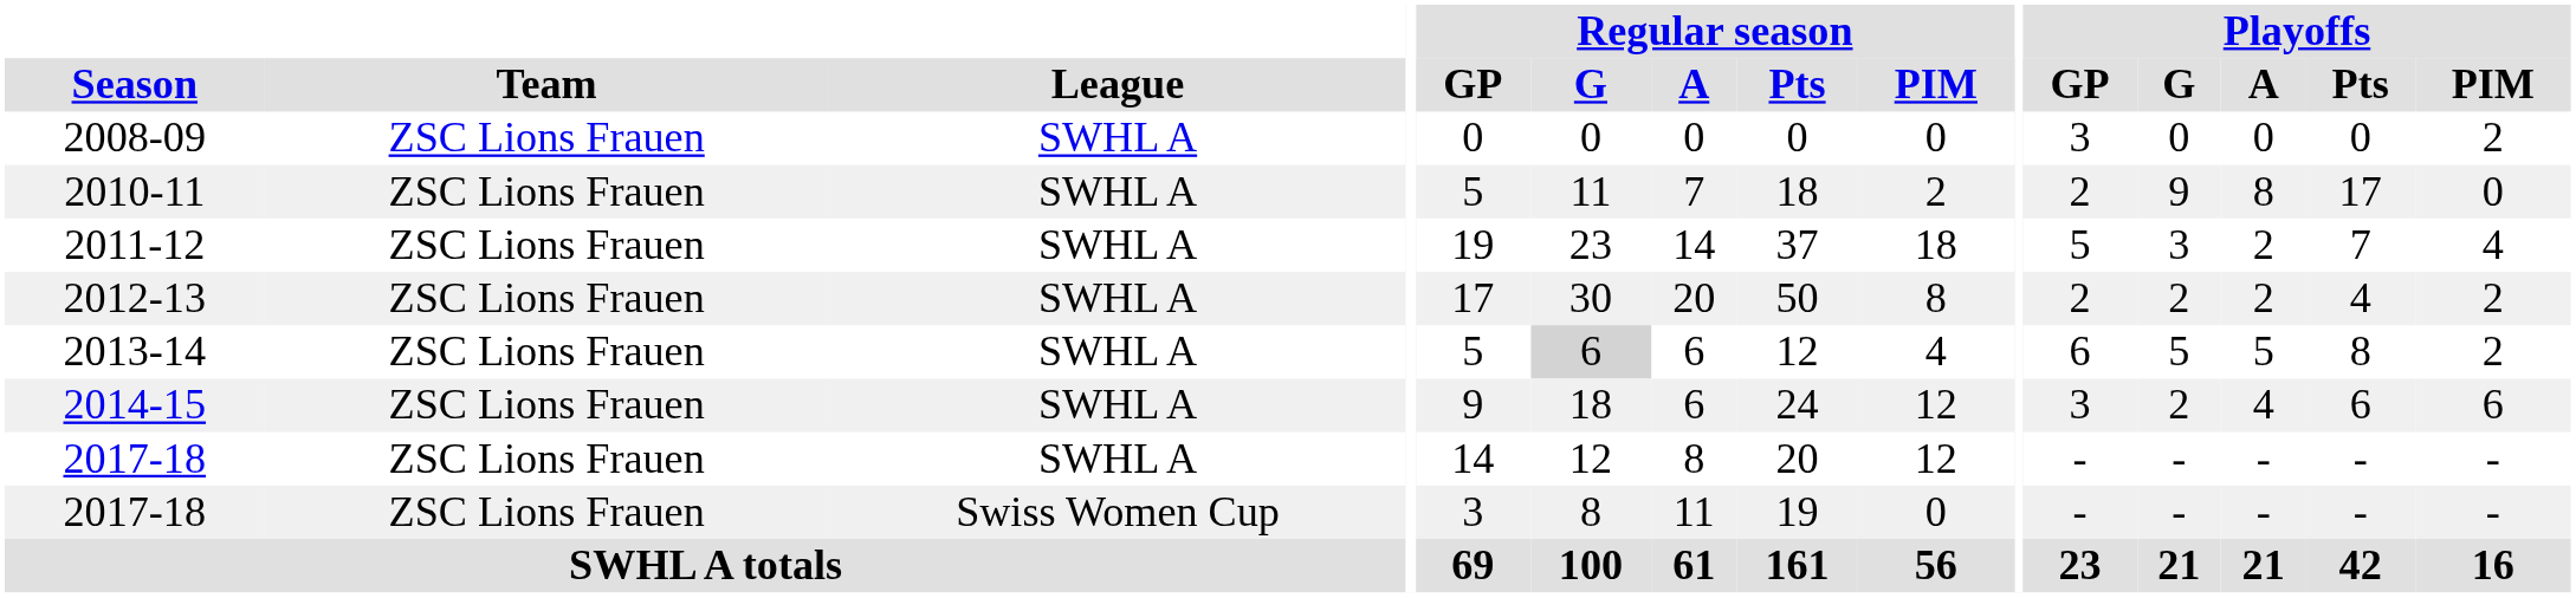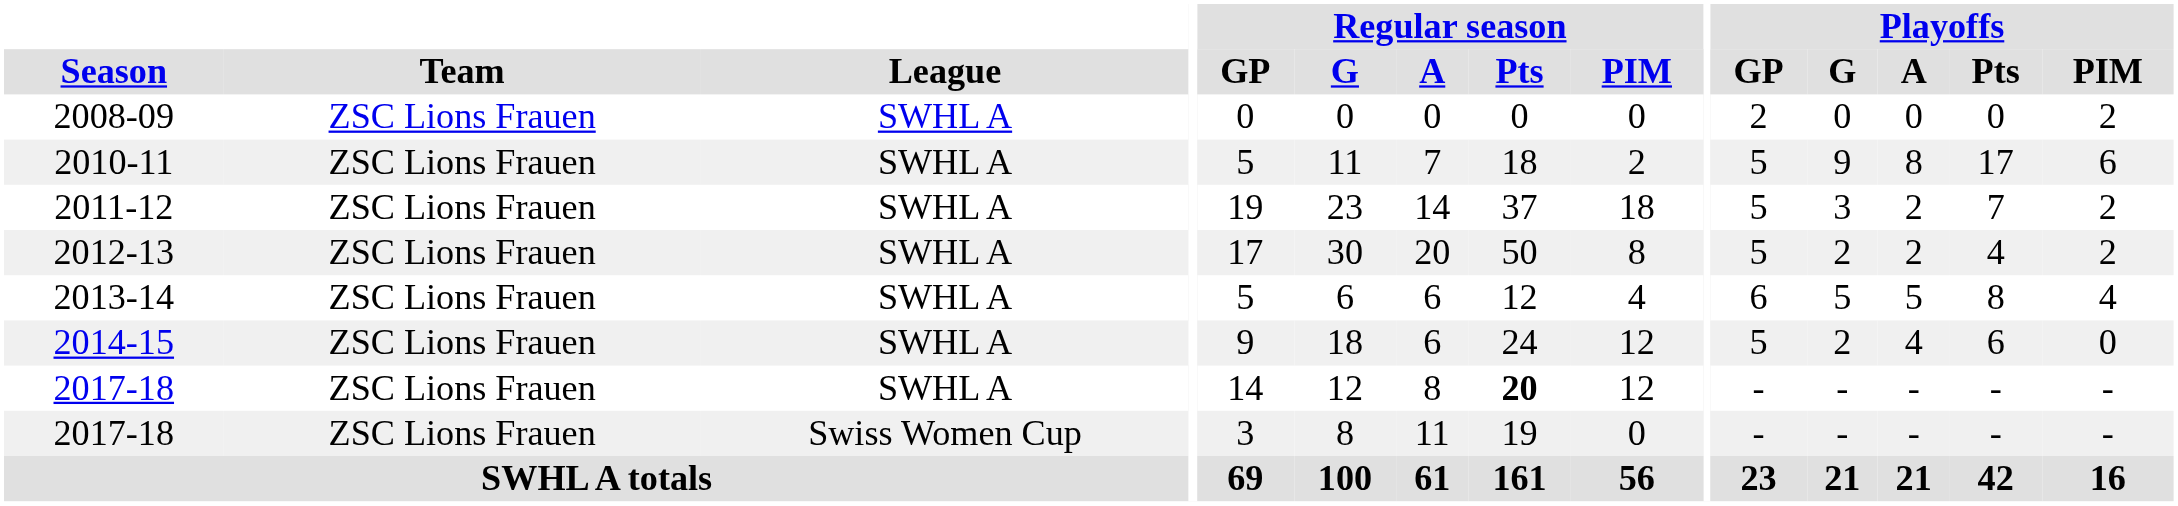2008-09 | Playoffs / GP: 3 -> 2
2010-11 | Playoffs / GP: 2 -> 5
2010-11 | Playoffs / PIM: 0 -> 6
2011-12 | Playoffs / PIM: 4 -> 2
2012-13 | Playoffs / GP: 2 -> 5
2013-14 | Regular season / G: lightgrey background -> no background
2013-14 | Playoffs / PIM: 2 -> 4
2014-15 | Playoffs / GP: 3 -> 5
2014-15 | Playoffs / PIM: 6 -> 0
2017-18 / SWHL A | Regular season / Pts: normal -> bold
